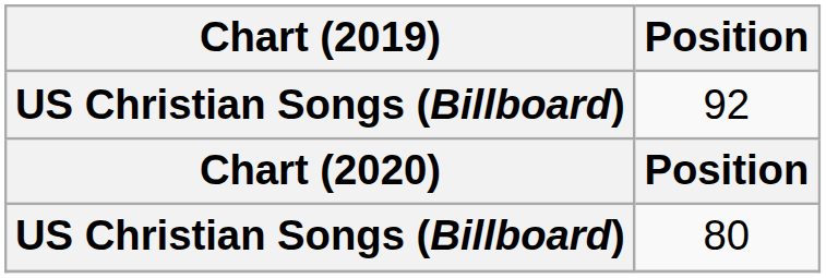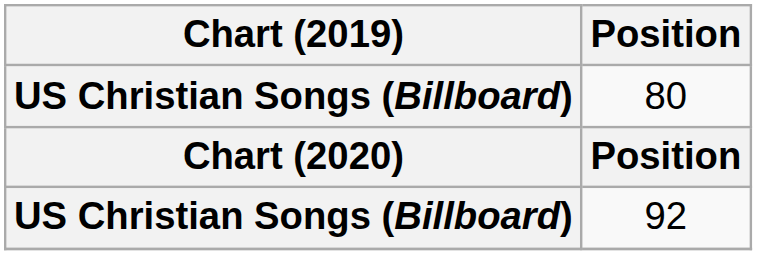rows swapped: 92 <-> 80
